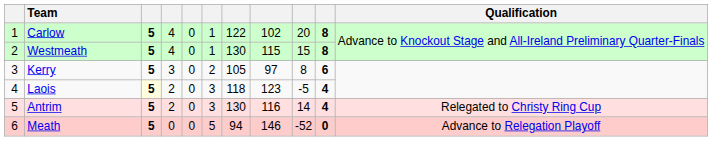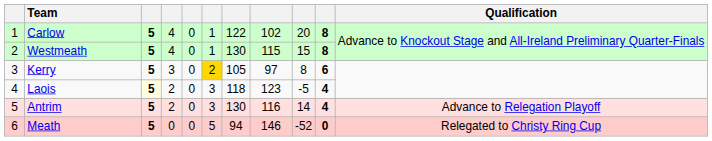Kerry | column 6: no background -> gold background
Antrim | Qualification: Relegated to Christy Ring Cup -> Advance to Relegation Playoff
Meath | Qualification: Advance to Relegation Playoff -> Relegated to Christy Ring Cup
